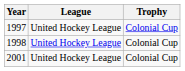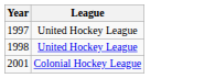- column: Trophy | Colonial Cup | Colonial Cup | Colonial Cup
2001 | League: United Hockey League -> Colonial Hockey League
